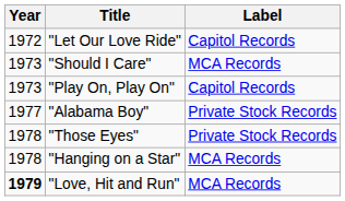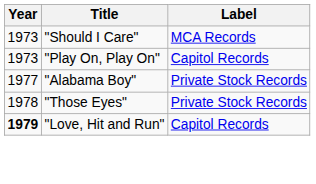- row: 1972 | "Let Our Love Ride" | Capitol Records
- row: 1978 | "Hanging on a Star" | MCA Records
"Love, Hit and Run" | Label: MCA Records -> Capitol Records
